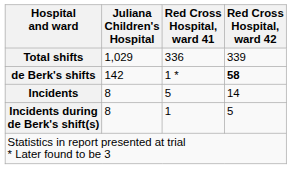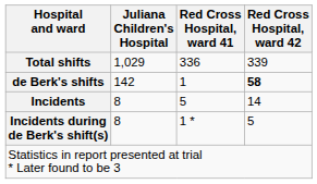de Berk's shifts | Red Cross Hospital, ward 41: 1 * -> 1
Incidents during de Berk's shift(s) | Red Cross Hospital, ward 41: 1 -> 1 *
